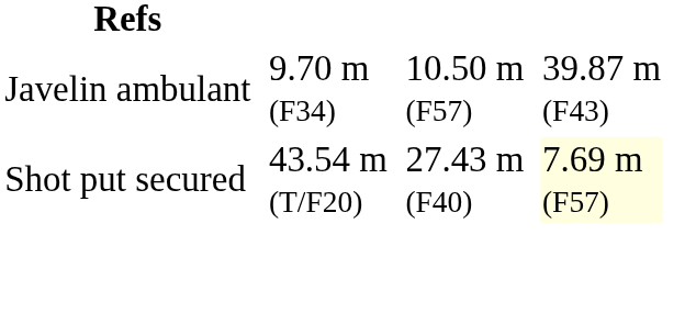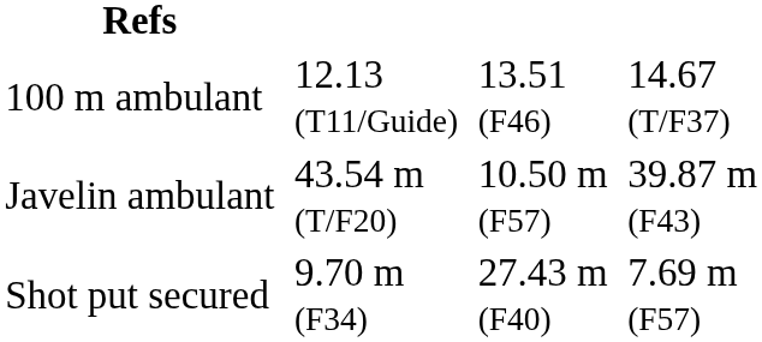+ row: 100 m ambulant | 12.13 (T11/Guide) | 13.51 (F46) | 14.67 (T/F37)
Javelin ambulant | column 3: 9.70 m (F34) -> 43.54 m (T/F20)
Shot put secured | column 3: 43.54 m (T/F20) -> 9.70 m (F34)
Shot put secured | column 7: lightyellow background -> no background
